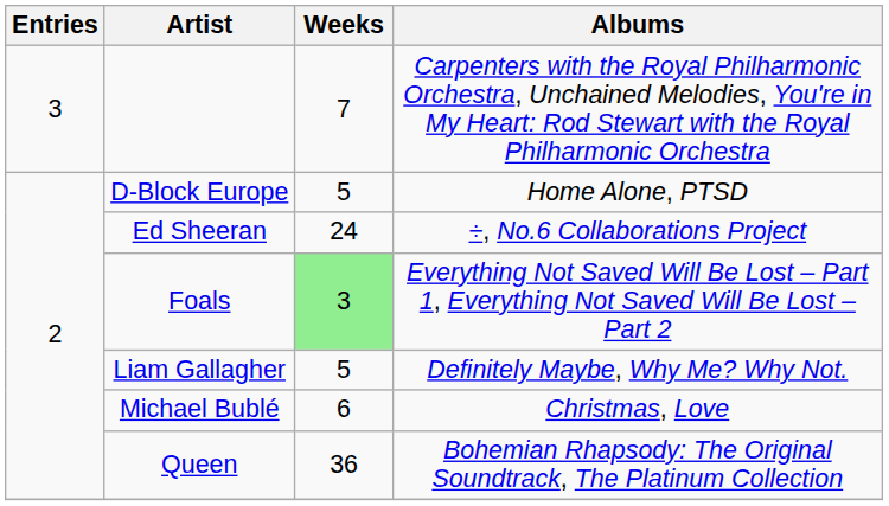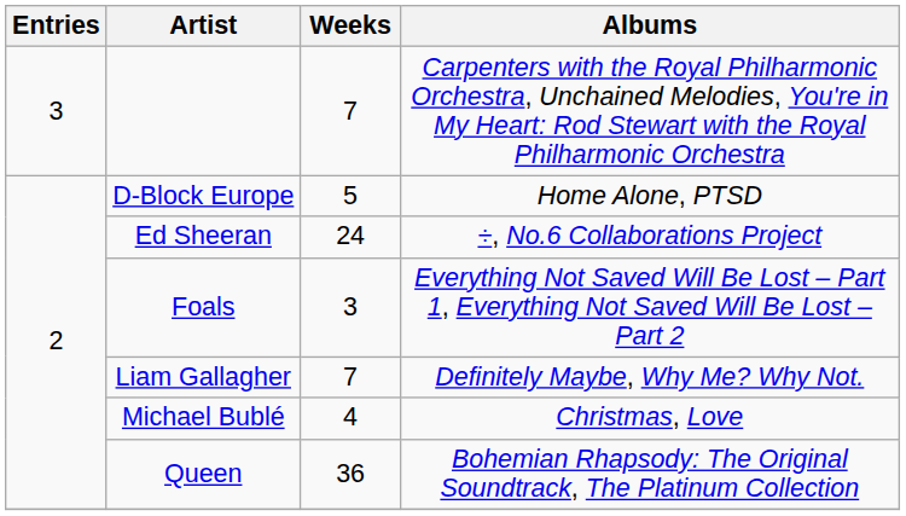Foals | Weeks: lightgreen background -> no background
Liam Gallagher | Weeks: 5 -> 7
Michael Bublé | Weeks: 6 -> 4
